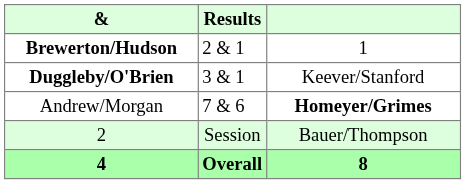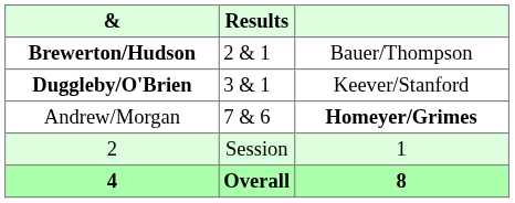Brewerton/Hudson | column 3: 1 -> Bauer/Thompson
2 | column 3: Bauer/Thompson -> 1
